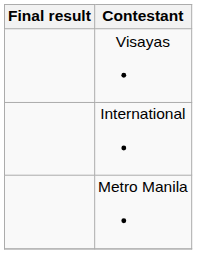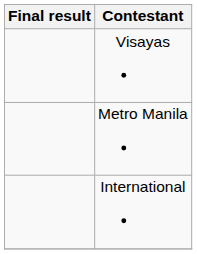rows swapped: International <-> Metro Manila
